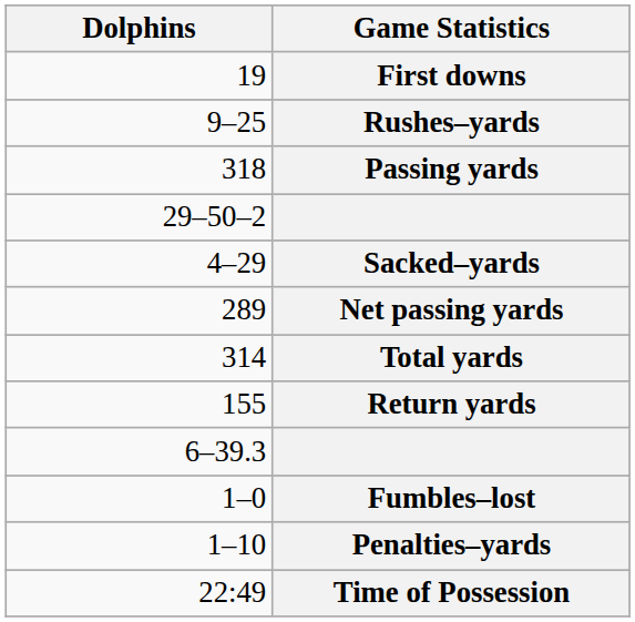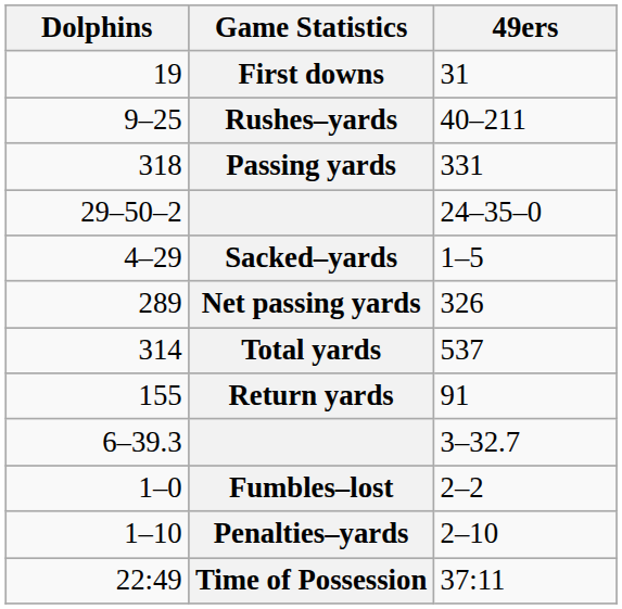+ column: 49ers | 31 | 40–211 | 331 | 24–35–0 | 1–5 | 326 | 537 | 91 | 3–32.7 | 2–2 | 2–10 | 37:11
